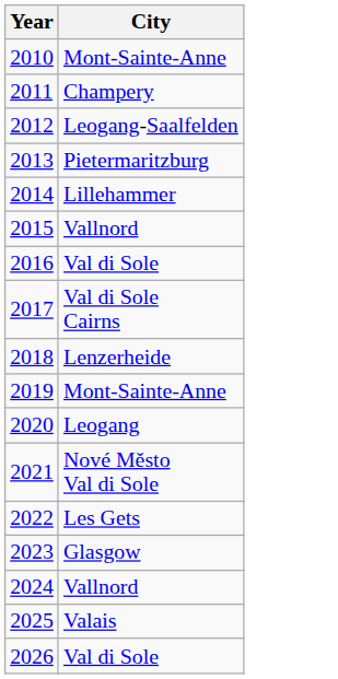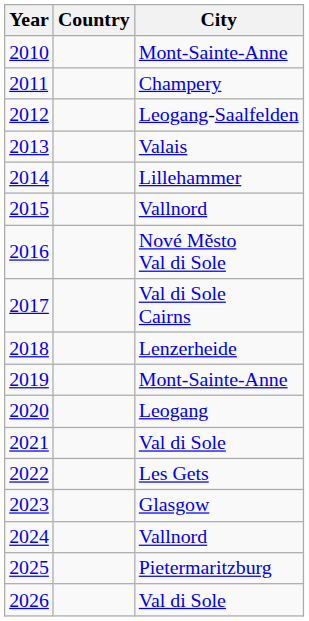+ column: Country
2013 | City: Pietermaritzburg -> Valais
2016 | City: Val di Sole -> Nové Město Val di Sole
2021 | City: Nové Město Val di Sole -> Val di Sole
2025 | City: Valais -> Pietermaritzburg
